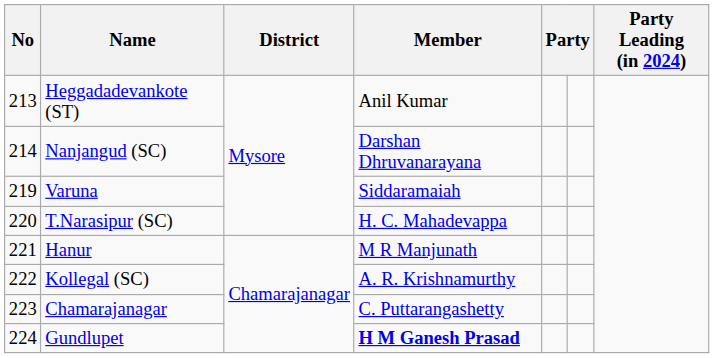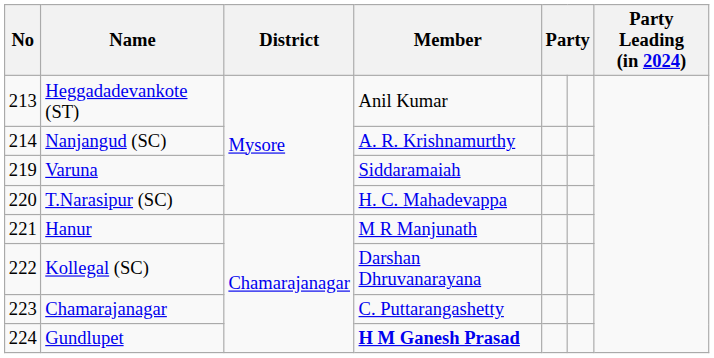Nanjangud (SC) | Member: Darshan Dhruvanarayana -> A. R. Krishnamurthy
Kollegal (SC) | Member: A. R. Krishnamurthy -> Darshan Dhruvanarayana
